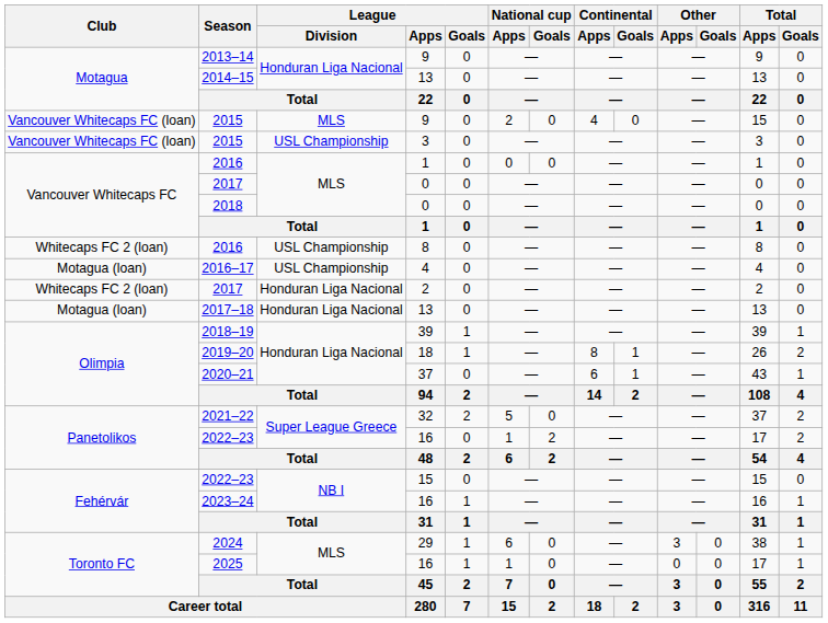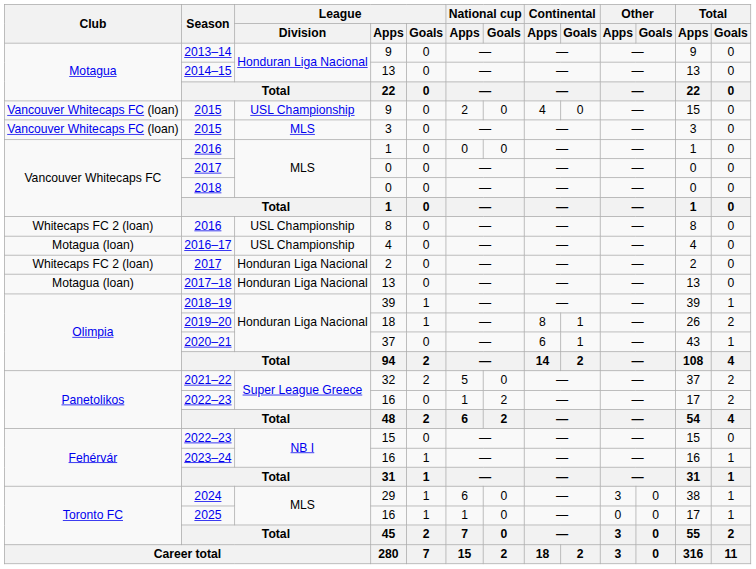2015 / 9 | League / Division: MLS -> USL Championship
2015 / 3 | League / Division: USL Championship -> MLS
